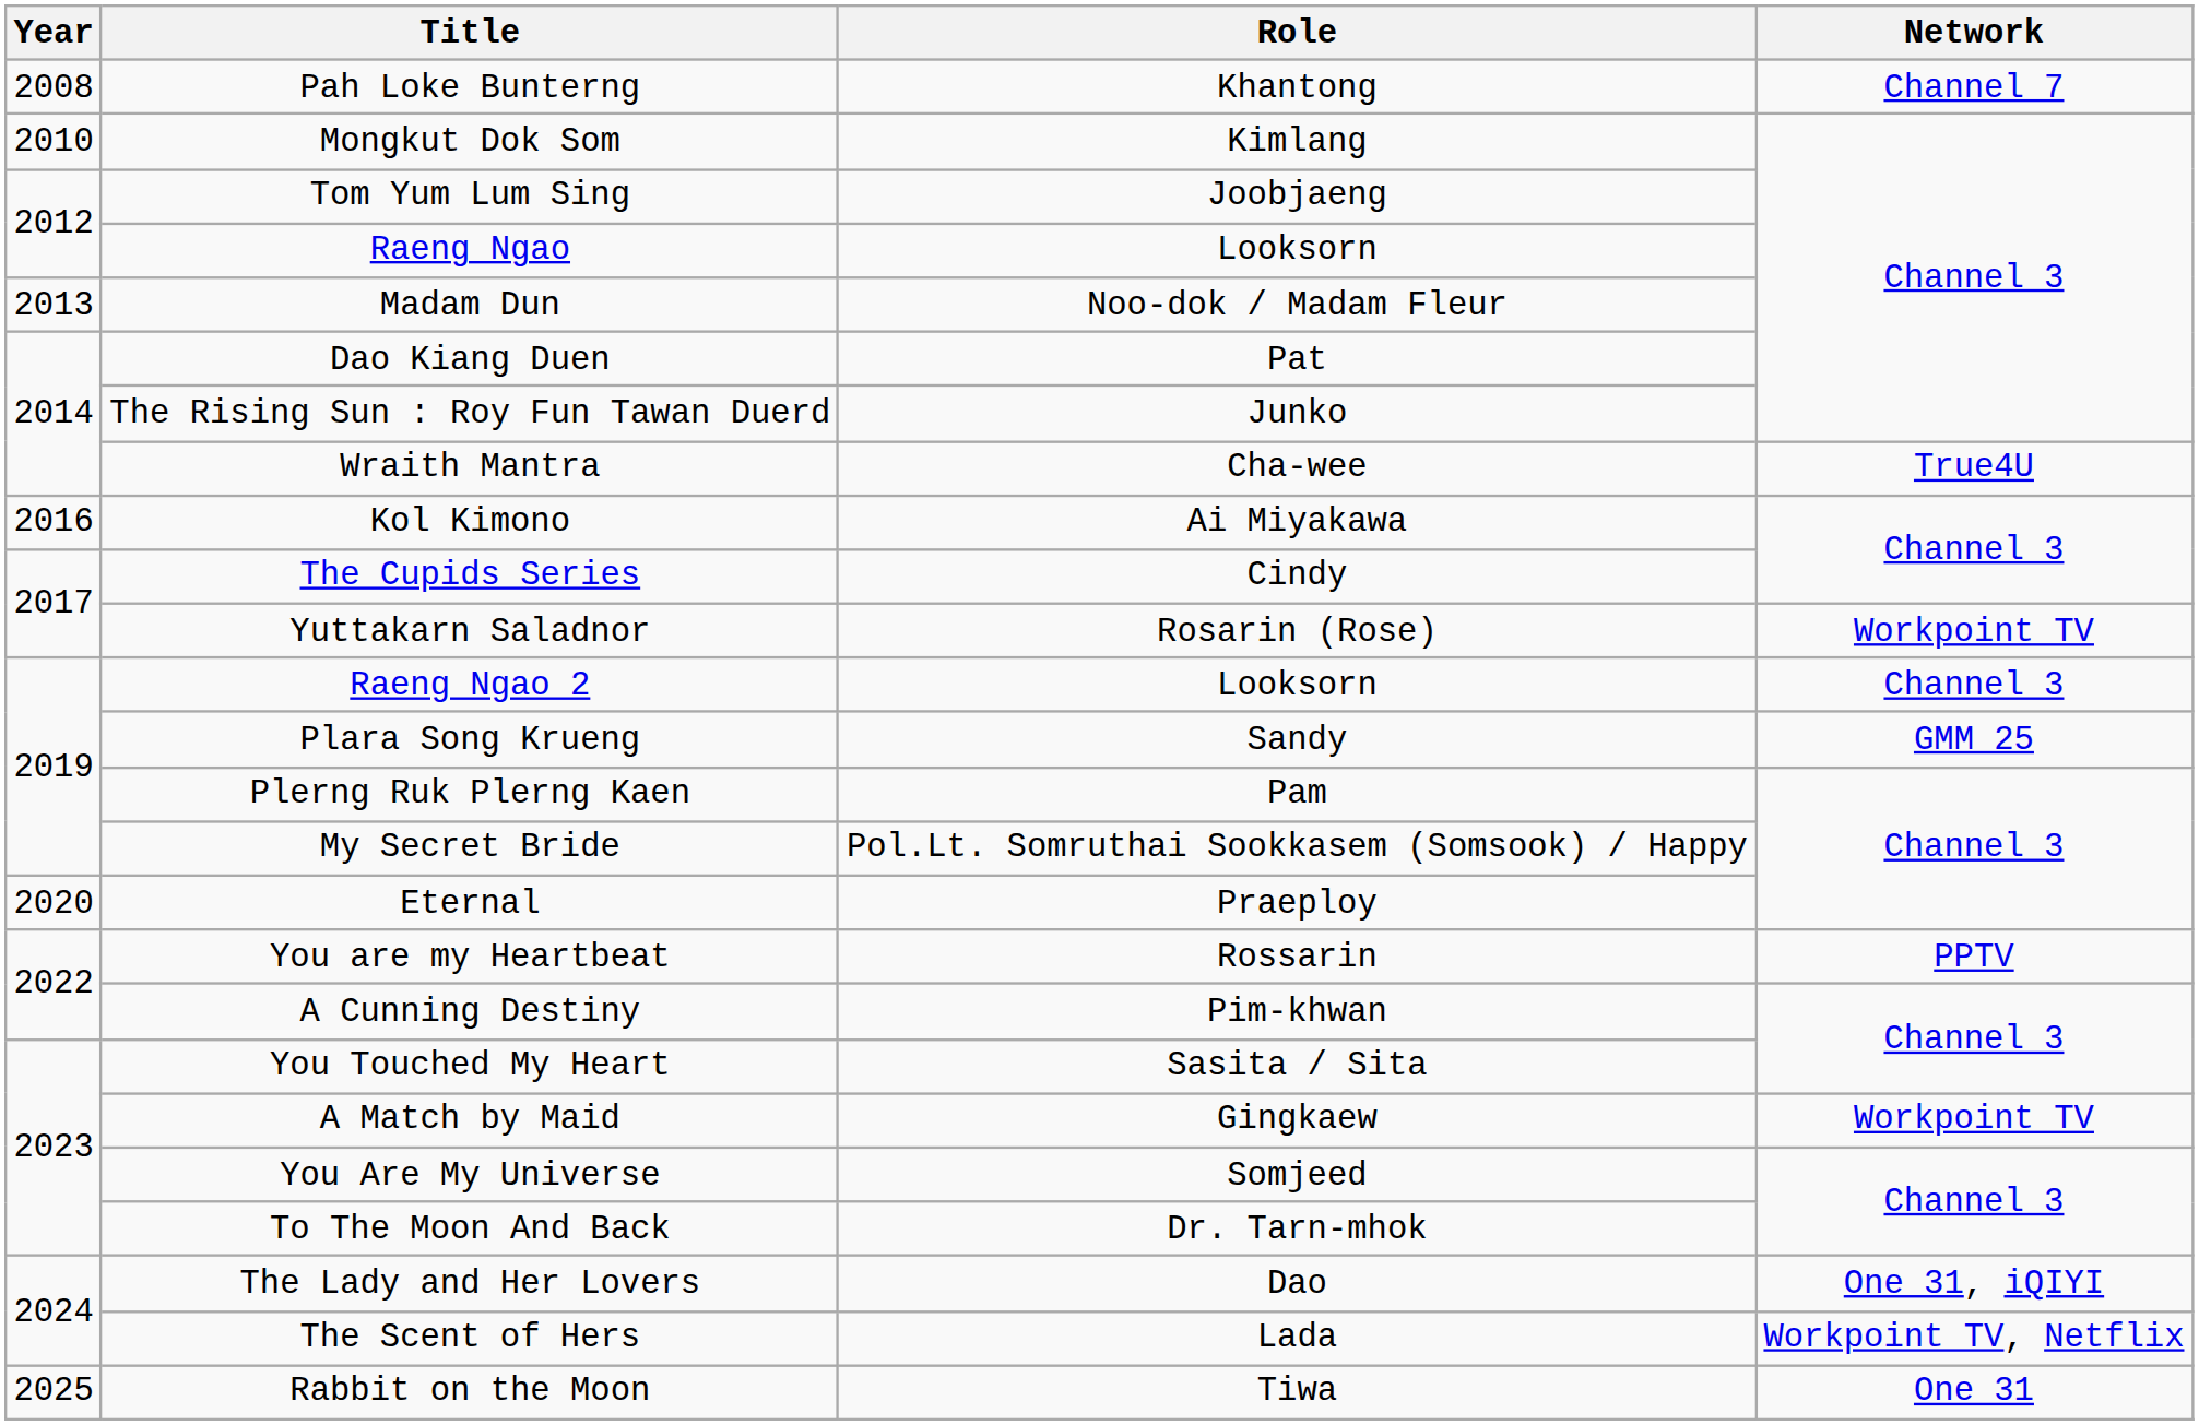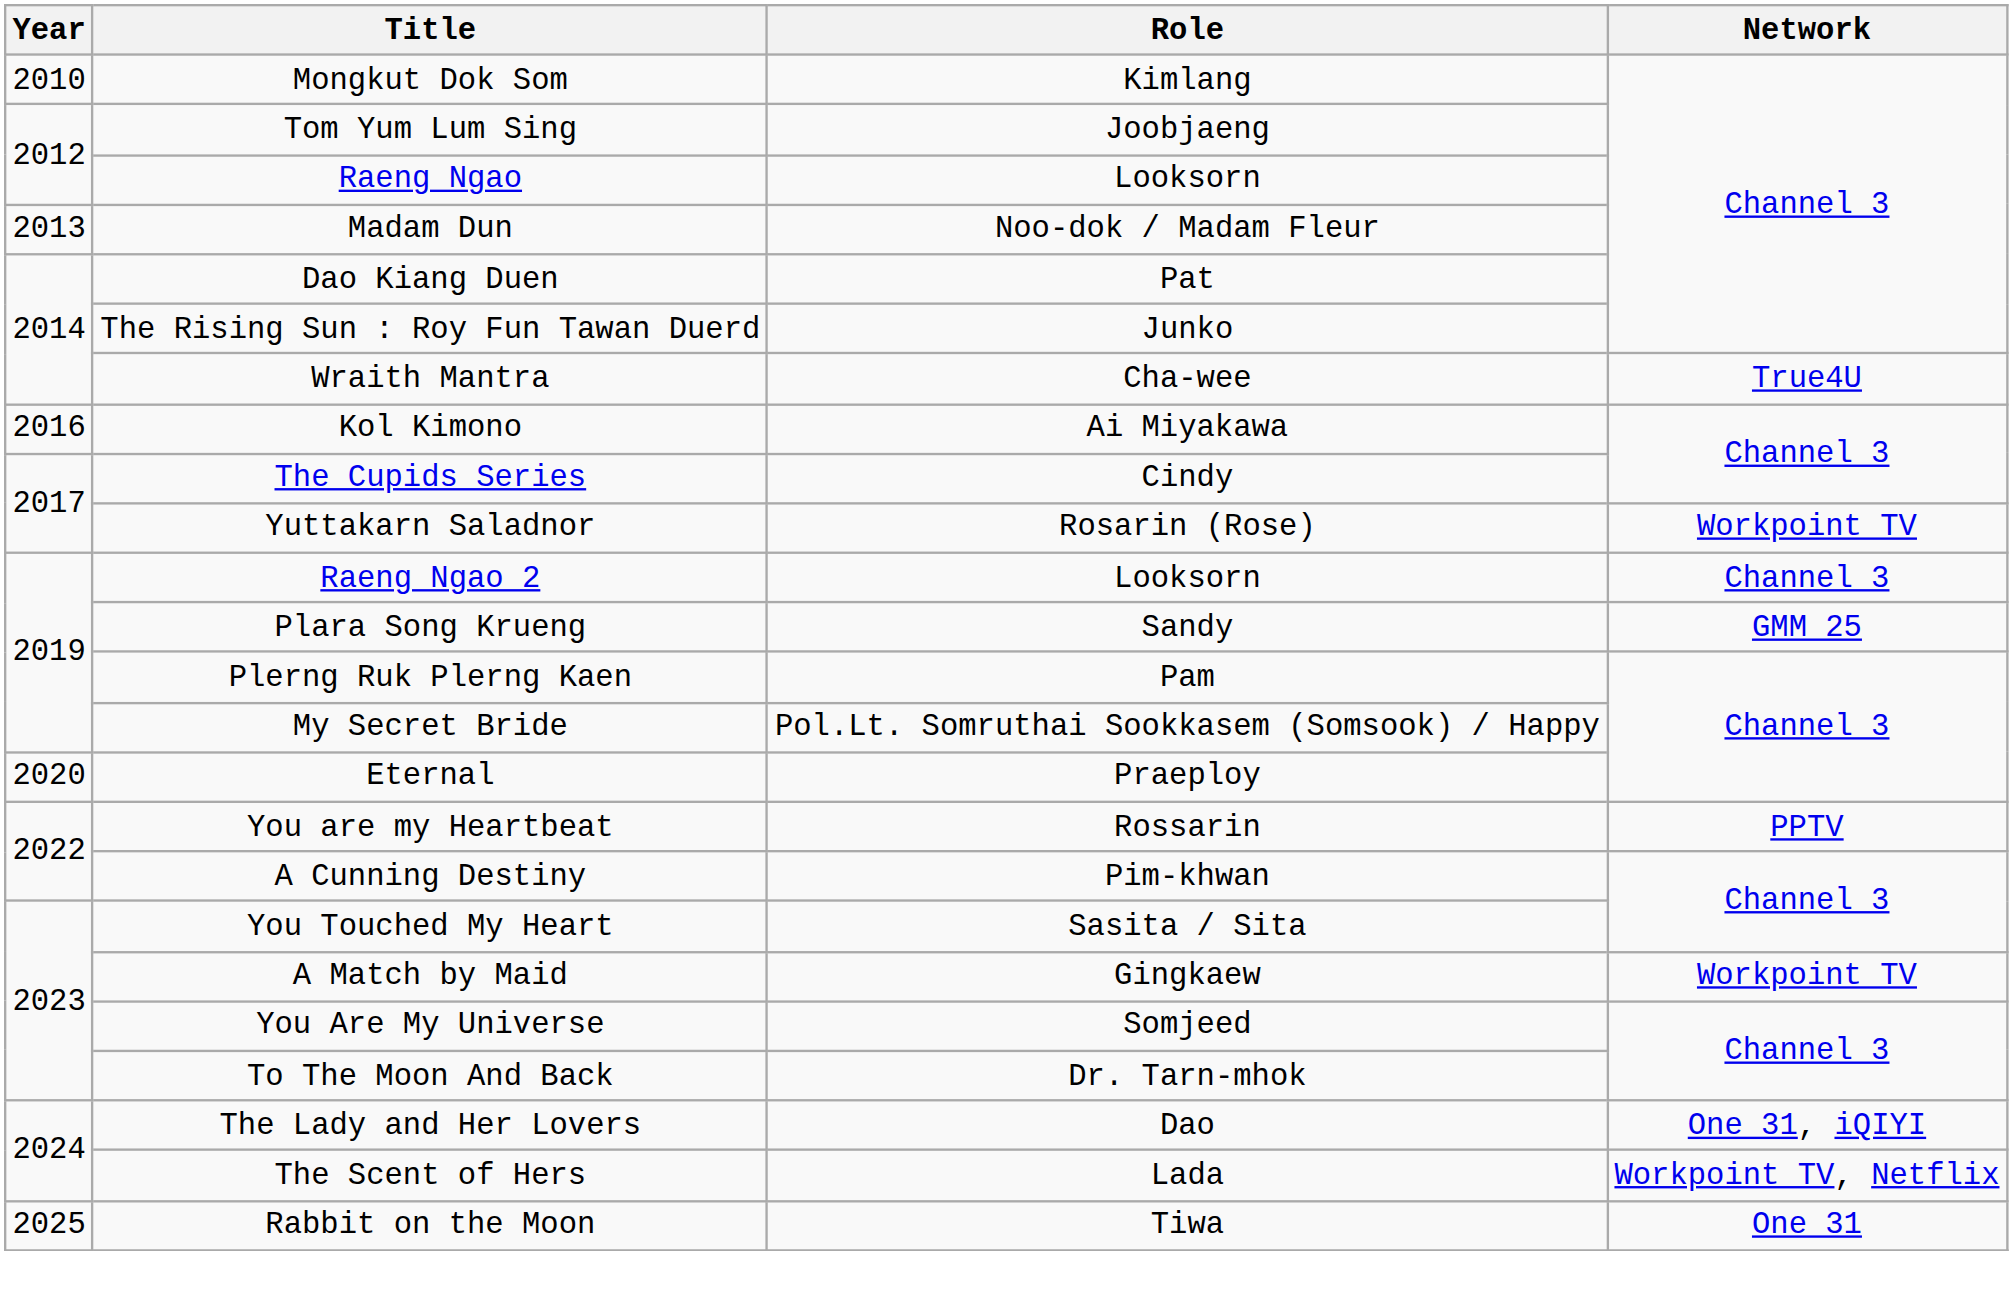- row: 2008 | Pah Loke Bunterng | Khantong | Channel 7
